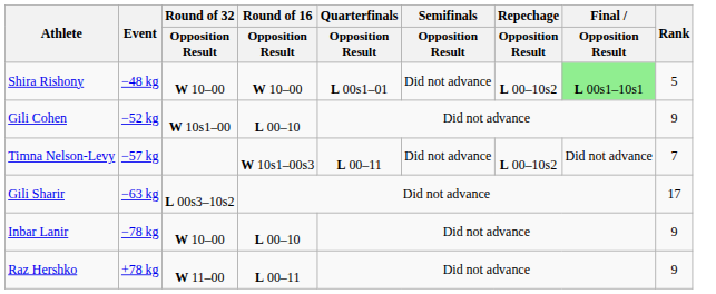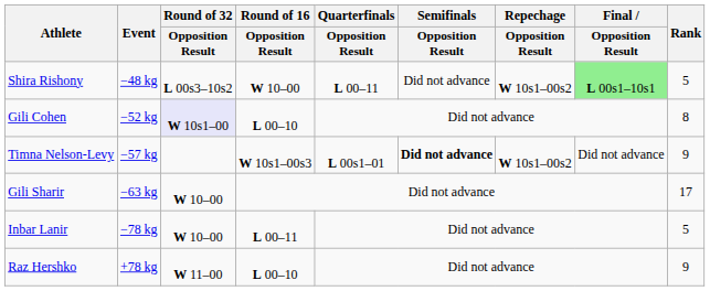Shira Rishony | Round of 32 / Opposition Result: W 10–00 -> L 00s3–10s2
Shira Rishony | Quarterfinals / Opposition Result: L 00s1–01 -> L 00–11
Shira Rishony | Repechage / Opposition Result: L 00–10s2 -> W 10s1–00s2
Gili Cohen | Round of 32 / Opposition Result: no background -> lavender background
Gili Cohen | Rank: 9 -> 8
Timna Nelson-Levy | Quarterfinals / Opposition Result: L 00–11 -> L 00s1–01
Timna Nelson-Levy | Semifinals / Opposition Result: normal -> bold
Timna Nelson-Levy | Repechage / Opposition Result: L 00–10s2 -> W 10s1–00s2
Timna Nelson-Levy | Rank: 7 -> 9
Gili Sharir | Round of 32 / Opposition Result: L 00s3–10s2 -> W 10–00
Inbar Lanir | Round of 16 / Opposition Result: L 00–10 -> L 00–11
Inbar Lanir | Rank: 9 -> 5
Raz Hershko | Round of 16 / Opposition Result: L 00–11 -> L 00–10
